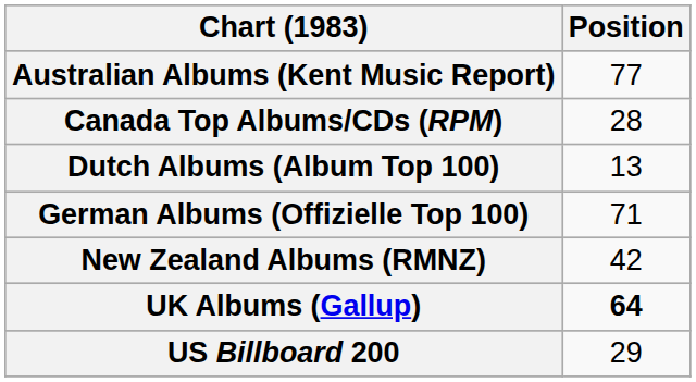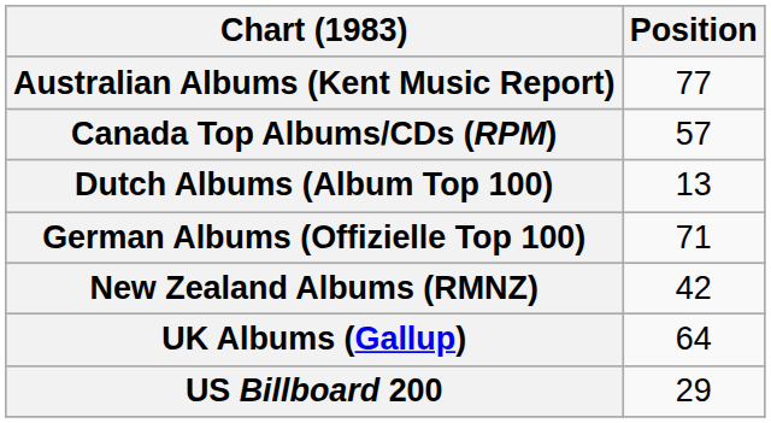Canada Top Albums/CDs (RPM) | Position: 28 -> 57
UK Albums (Gallup) | Position: bold -> normal
